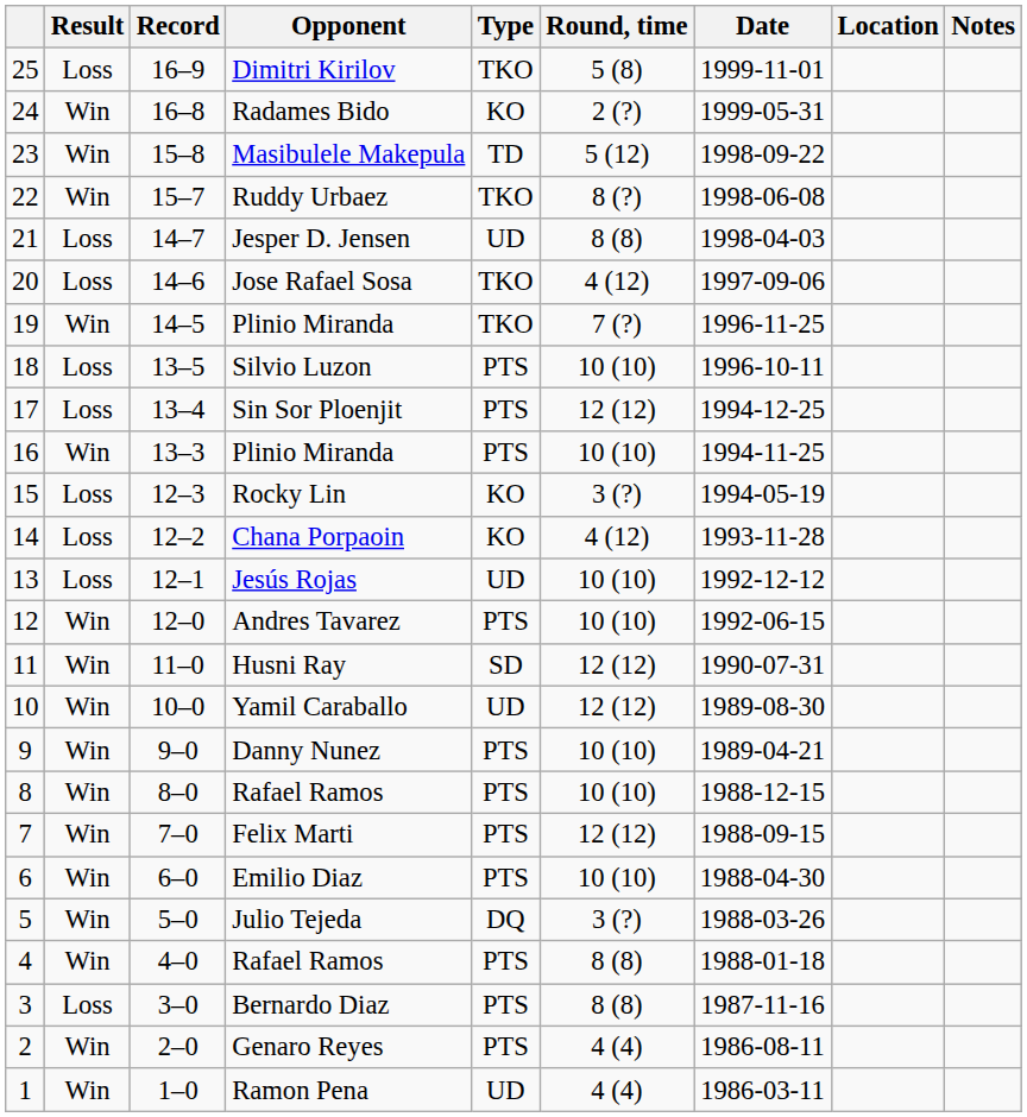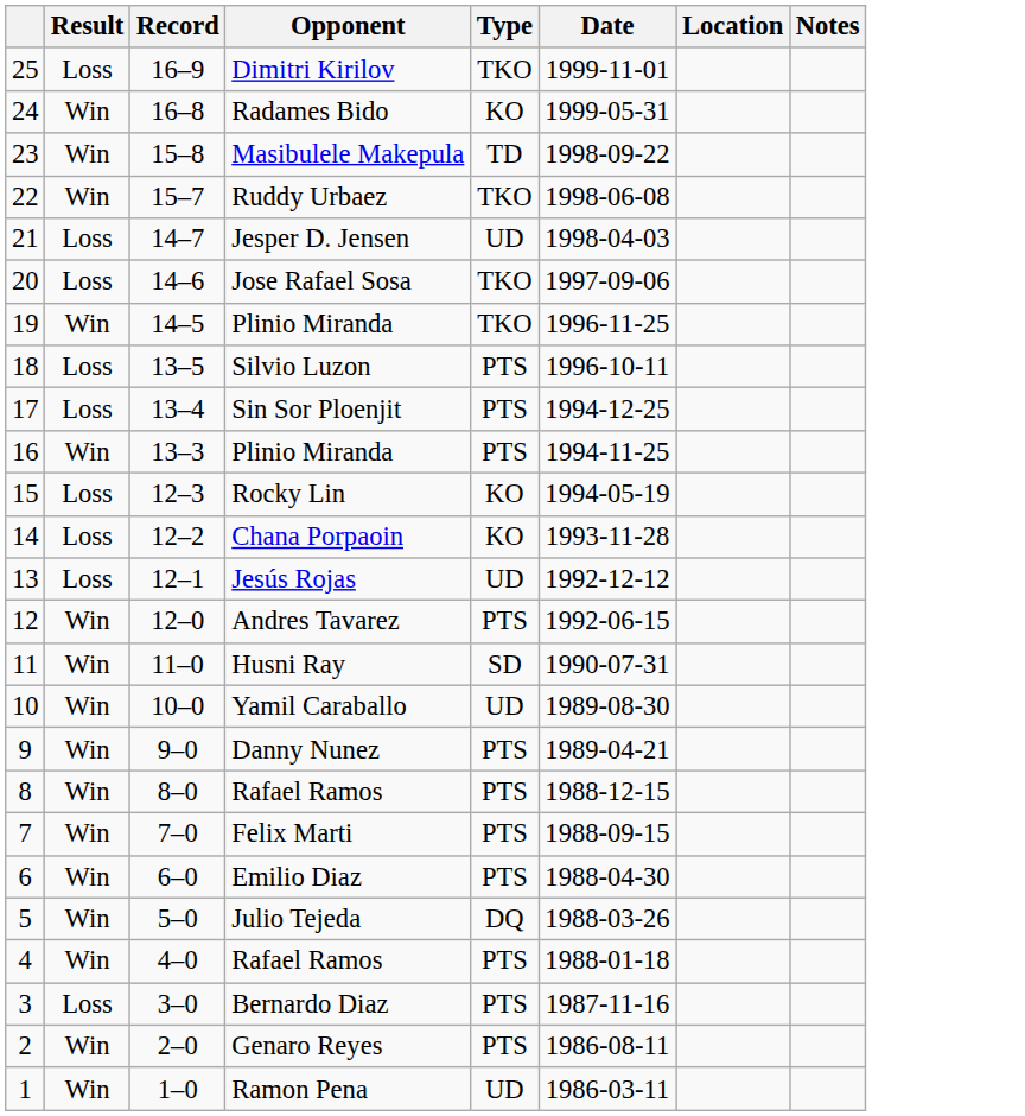- column: Round, time | 5 (8) | 2 (?) | 5 (12) | 8 (?) | 8 (8) | 4 (12) | 7 (?) | 10 (10) | 12 (12) | 10 (10) | 3 (?) | 4 (12) | 10 (10) | 10 (10) | 12 (12) | 12 (12) | 10 (10) | 10 (10) | 12 (12) | 10 (10) | 3 (?) | 8 (8) | 8 (8) | 4 (4) | 4 (4)
